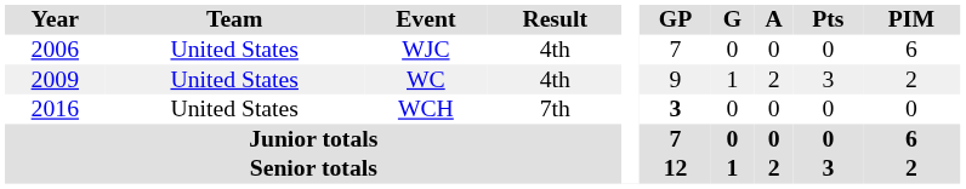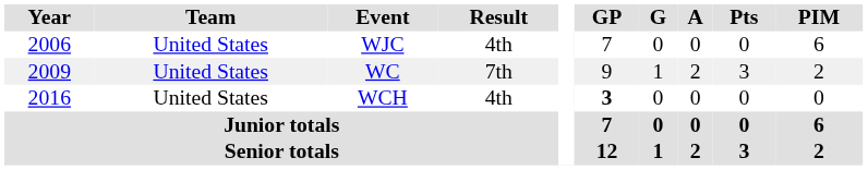WC | Result: 4th -> 7th
WCH | Result: 7th -> 4th
